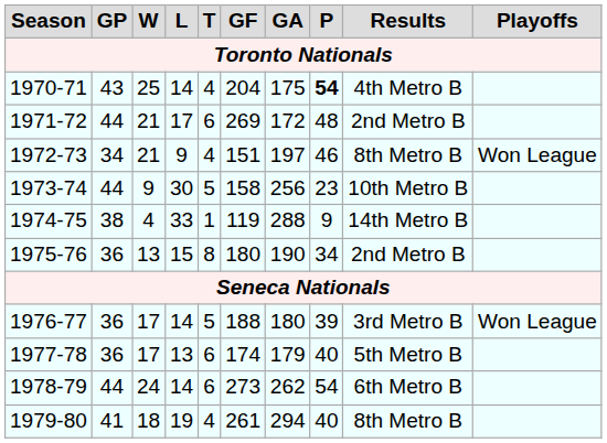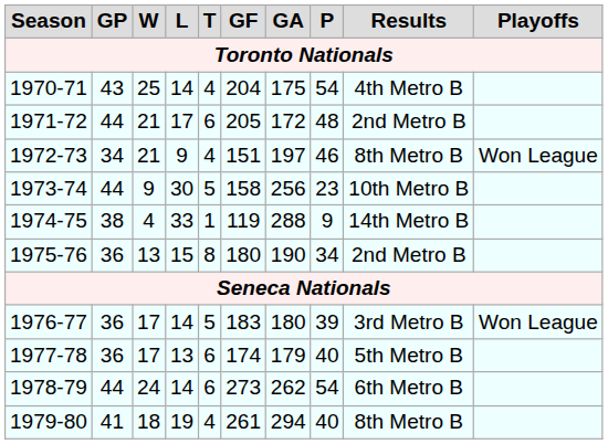1970-71 | P: bold -> normal
1971-72 | GF: 269 -> 205
1976-77 | GF: 188 -> 183
